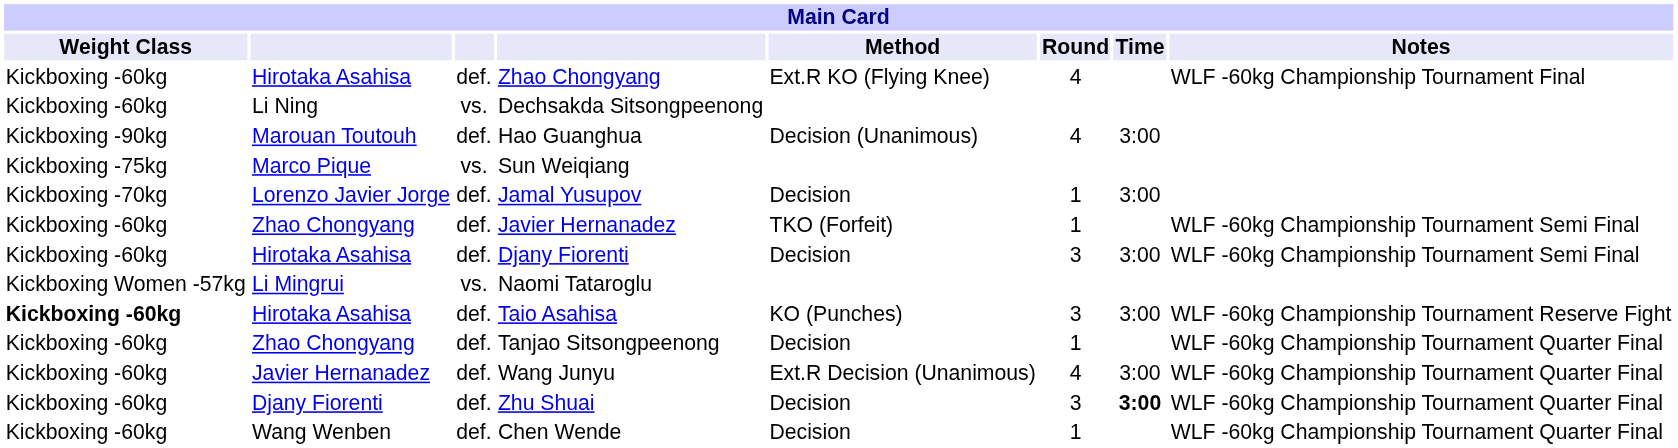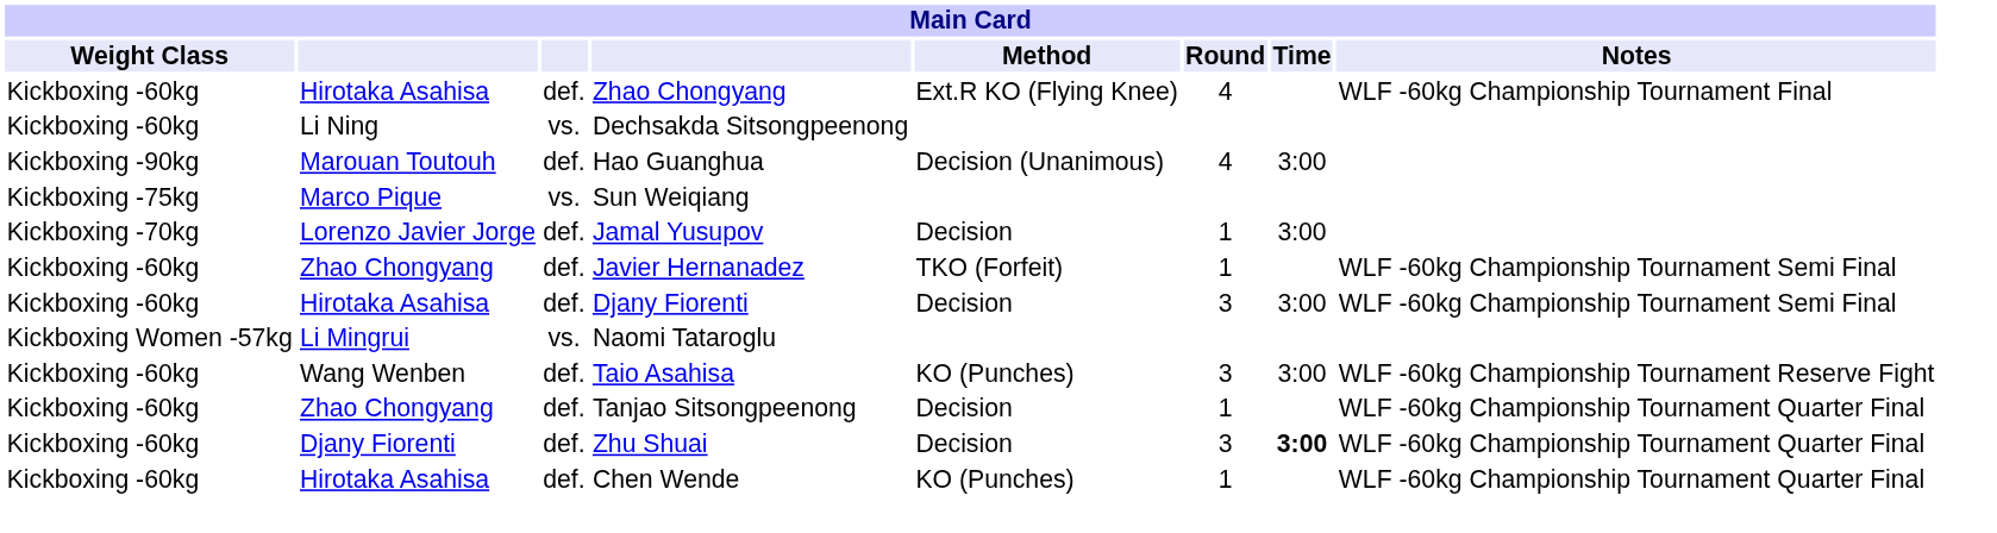Taio Asahisa | Weight Class: bold -> normal
Taio Asahisa | column 2: Hirotaka Asahisa -> Wang Wenben
- row: Kickboxing -60kg | Javier Hernanadez | def. | Wang Junyu | Ext.R Decision (Unanimous) | 4 | 3:00 | WLF -60kg Championship Tournament Quarter Final
Chen Wende | column 2: Wang Wenben -> Hirotaka Asahisa
Chen Wende | Method: Decision -> KO (Punches)
